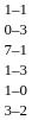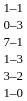rows swapped: 3–2 <-> 1–0
